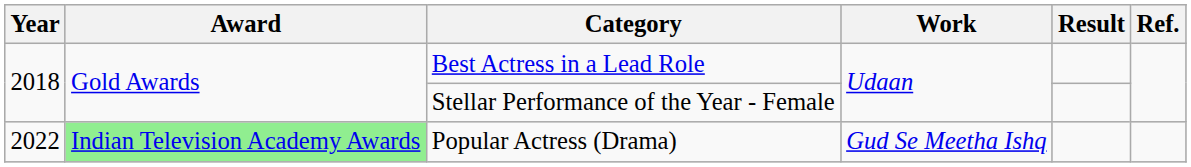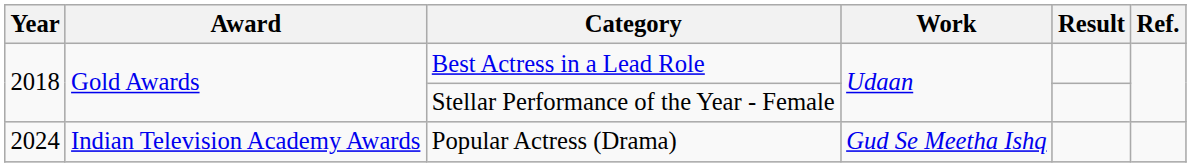Popular Actress (Drama) | Year: 2022 -> 2024
Popular Actress (Drama) | Award: lightgreen background -> no background
